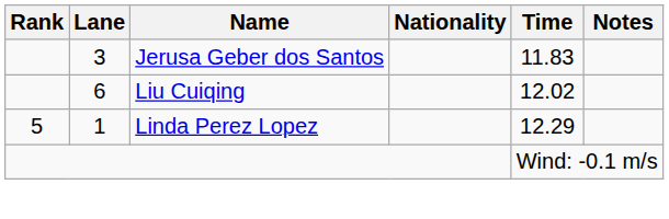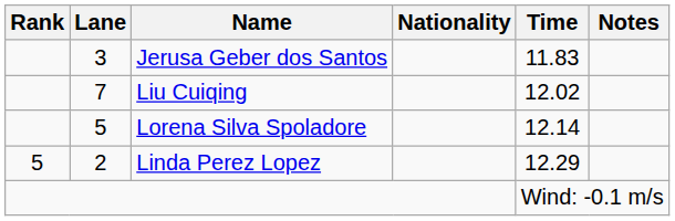Liu Cuiqing | Lane: 6 -> 7
+ row: 5 | Lorena Silva Spoladore | 12.14
Linda Perez Lopez | Lane: 1 -> 2
